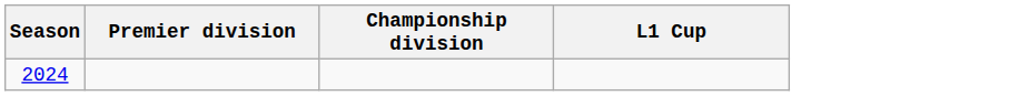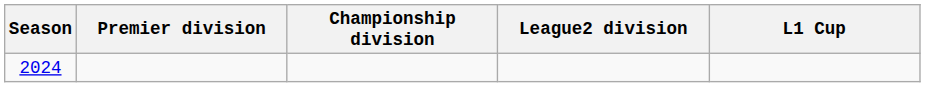+ column: League2 division
